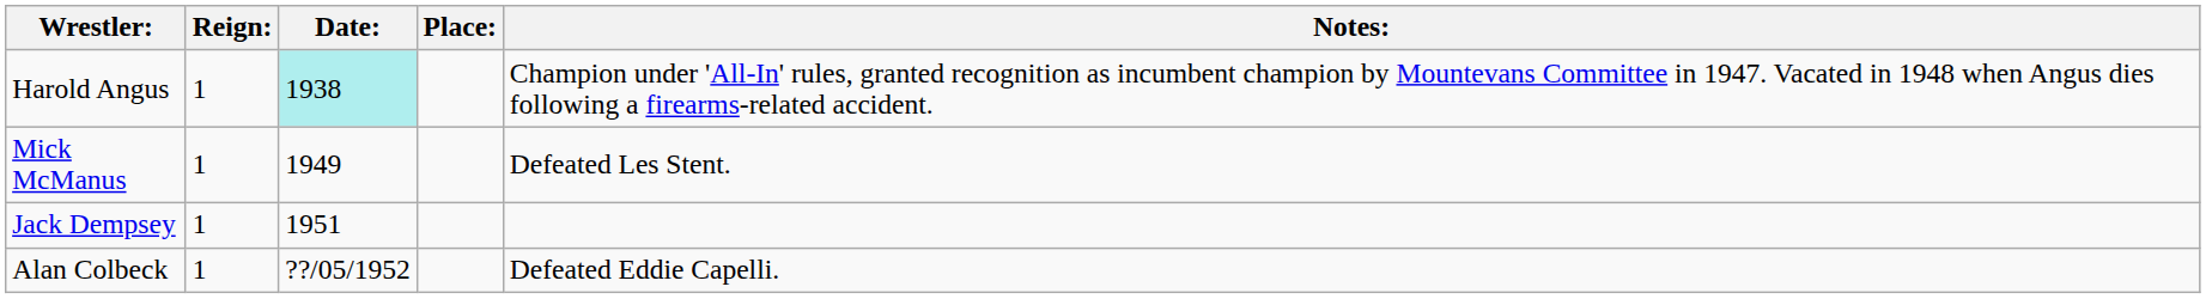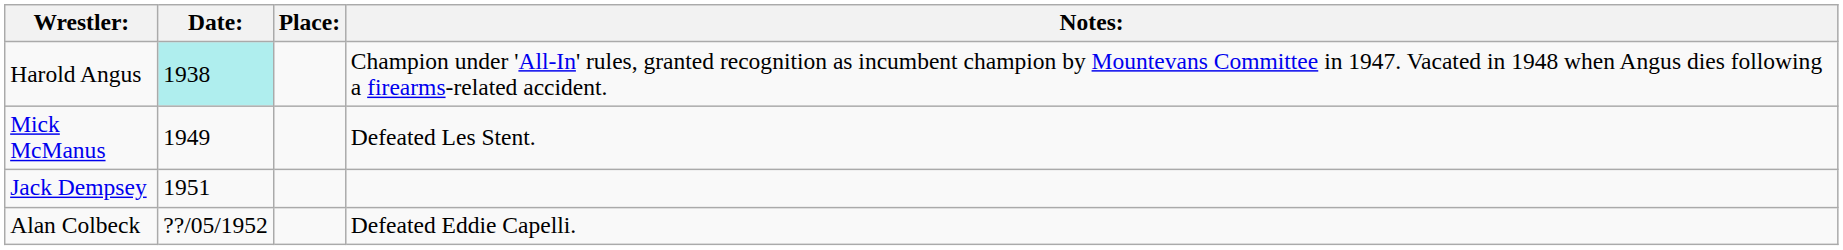- column: Reign: | 1 | 1 | 1 | 1
